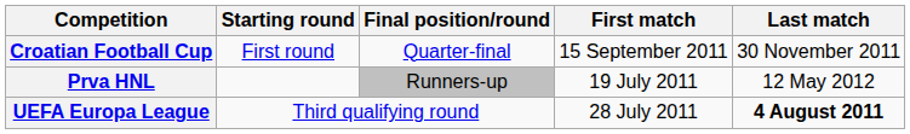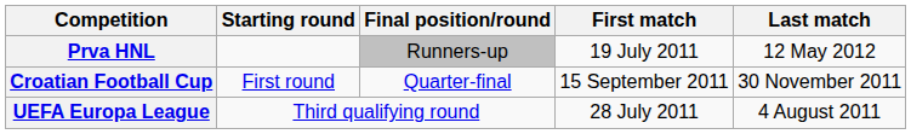rows swapped: Prva HNL <-> Croatian Football Cup
UEFA Europa League | Last match: bold -> normal
